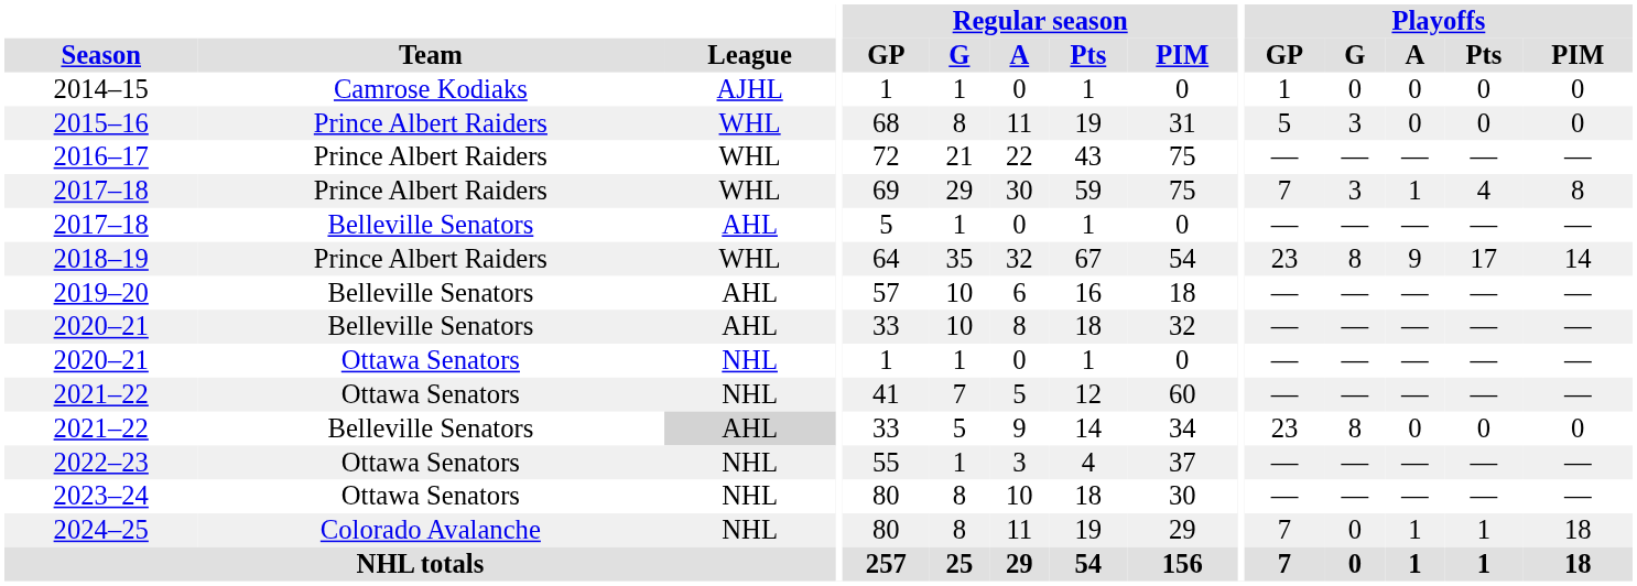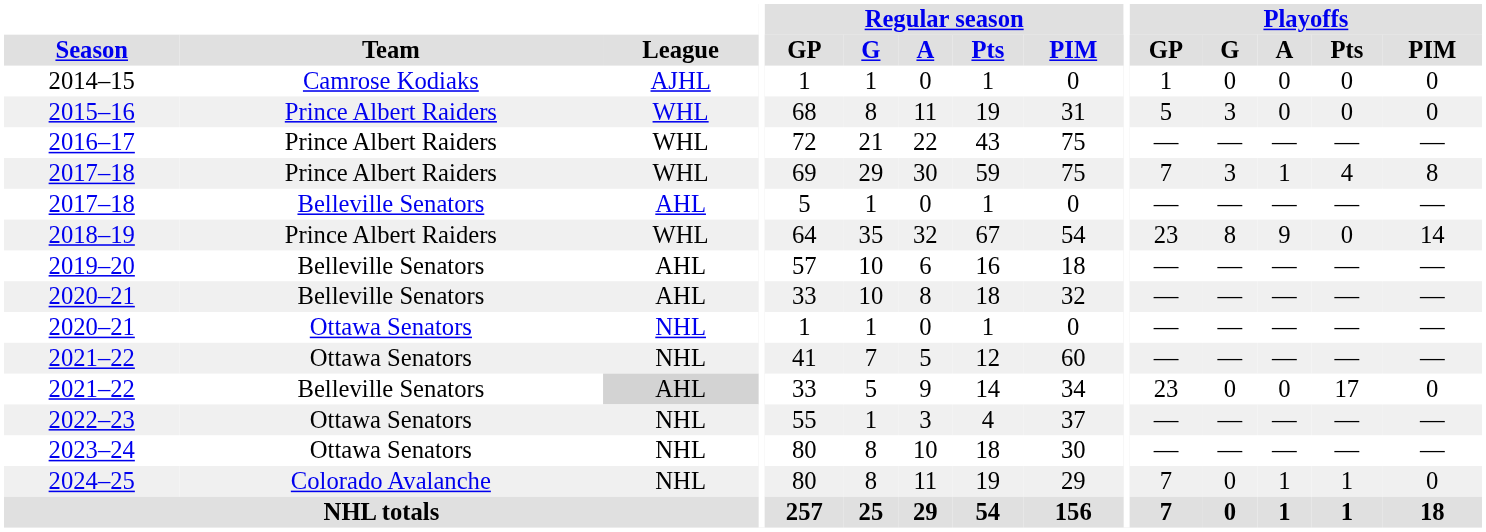2018–19 | Playoffs / Pts: 17 -> 0
2021–22 / Belleville Senators | Playoffs / G: 8 -> 0
2021–22 / Belleville Senators | Playoffs / Pts: 0 -> 17
2024–25 | Playoffs / PIM: 18 -> 0
